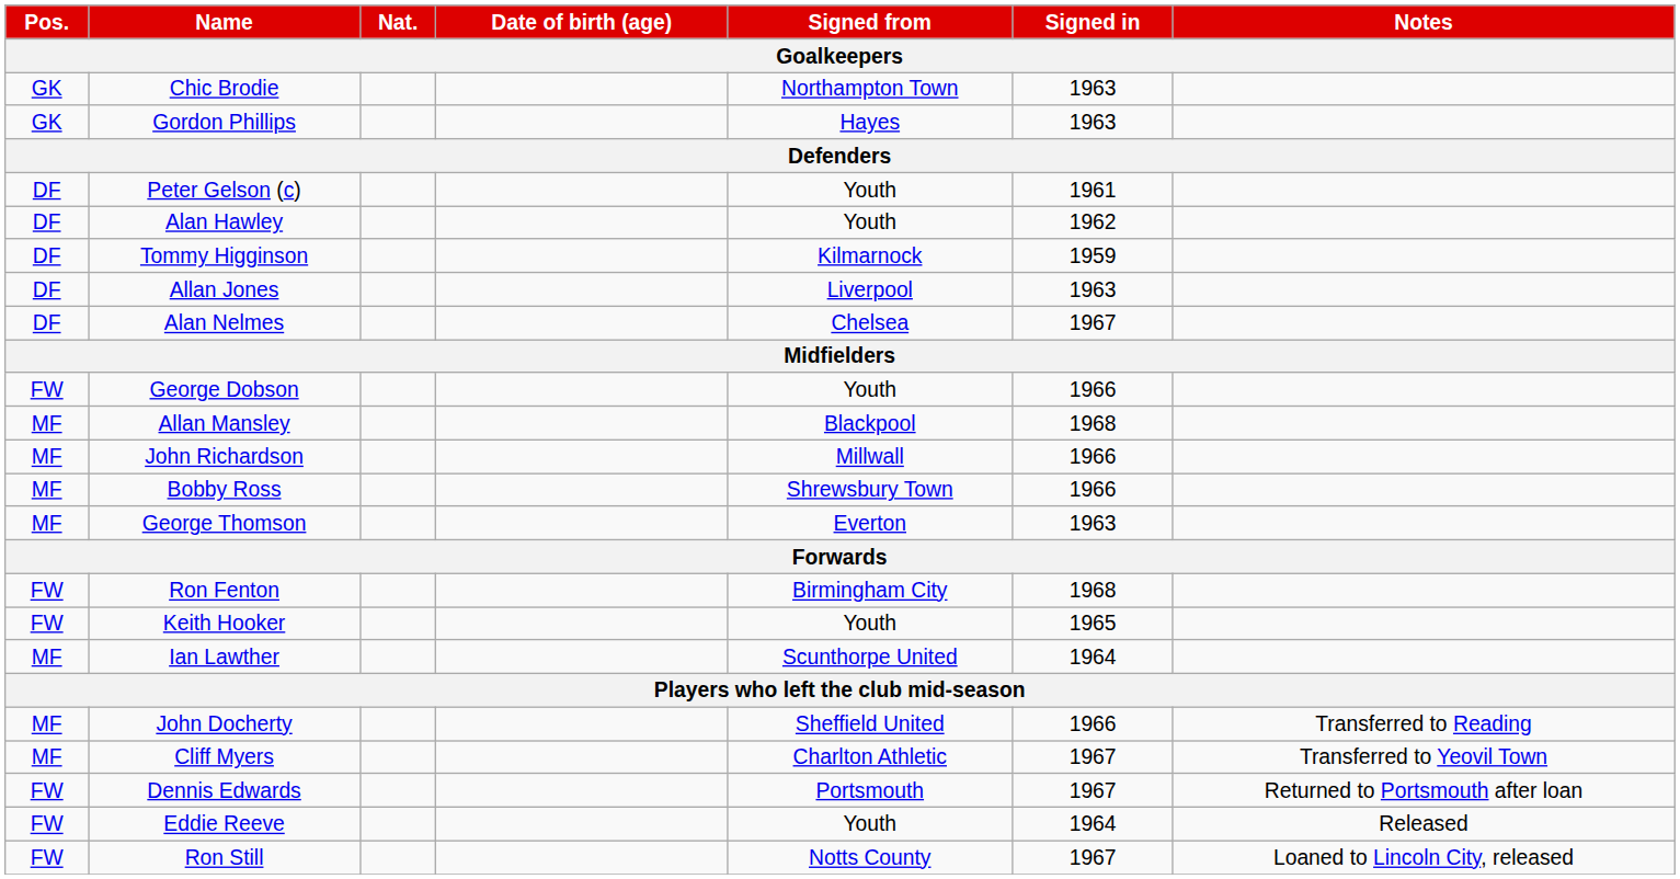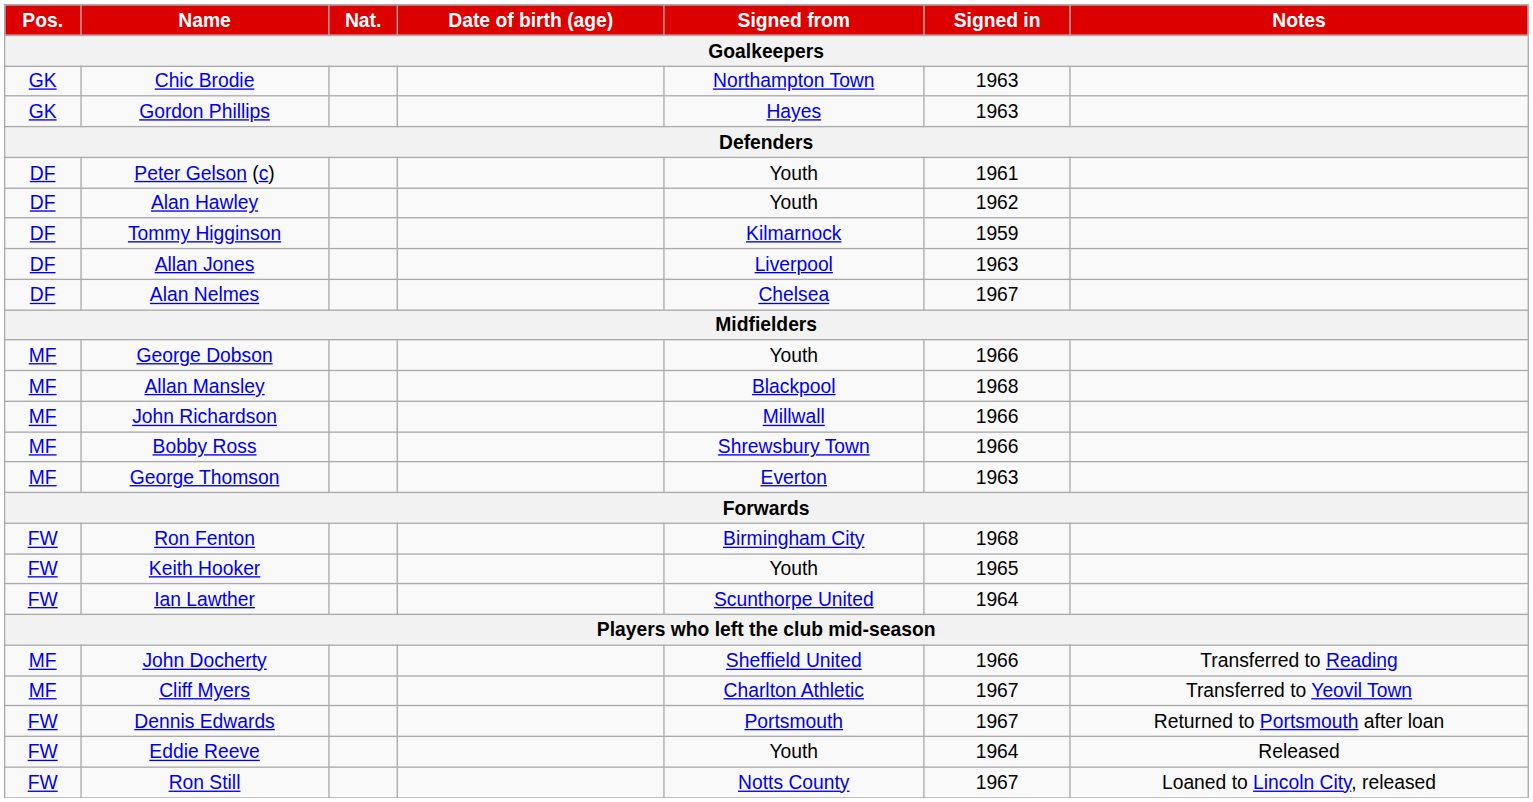George Dobson | Pos.: FW -> MF
Ian Lawther | Pos.: MF -> FW
